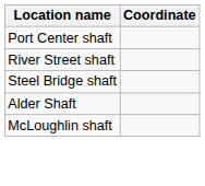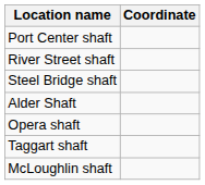+ row: Opera shaft
+ row: Taggart shaft
